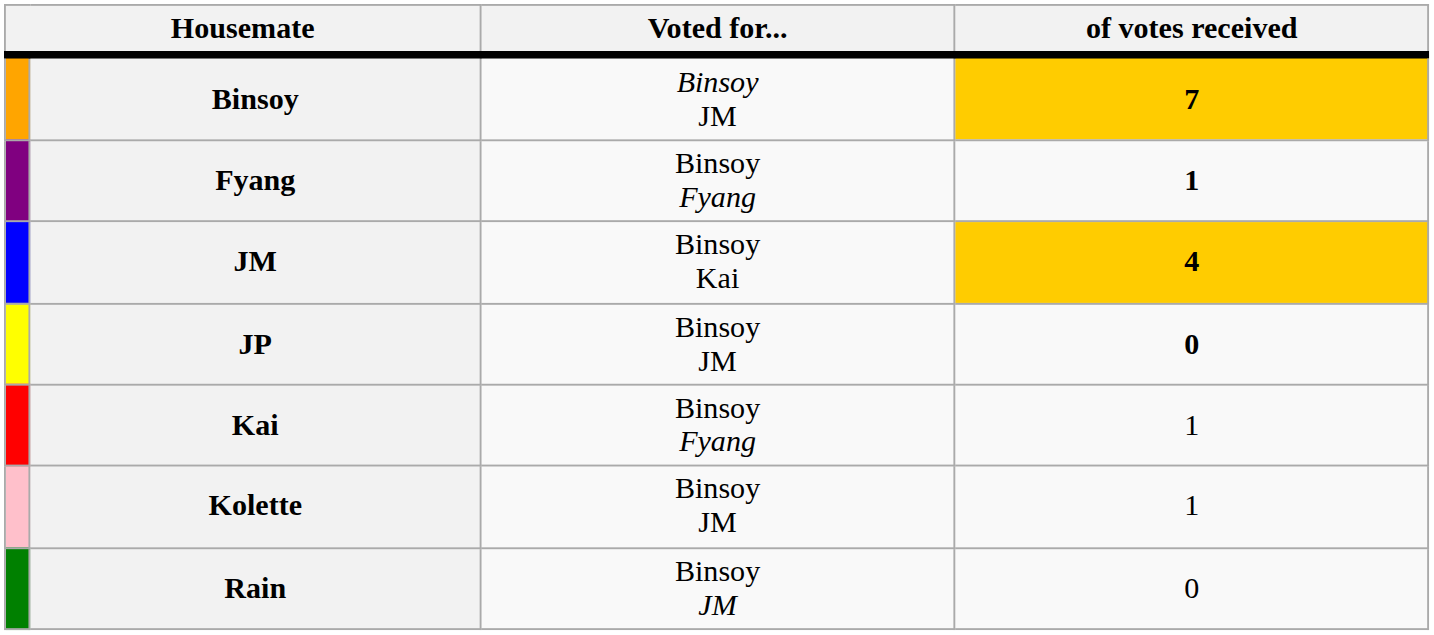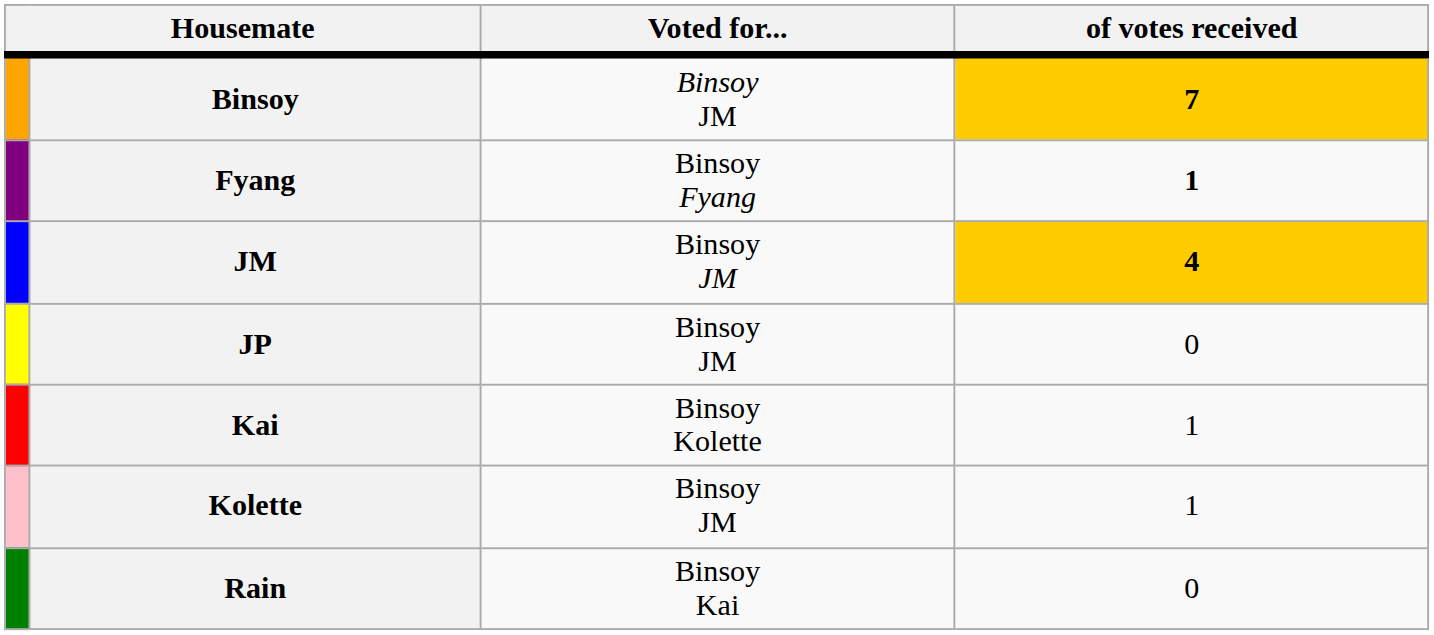JM | Voted for...: Binsoy Kai -> Binsoy JM
JP | of votes received: bold -> normal
Kai | Voted for...: Binsoy Fyang -> Binsoy Kolette
Rain | Voted for...: Binsoy JM -> Binsoy Kai
